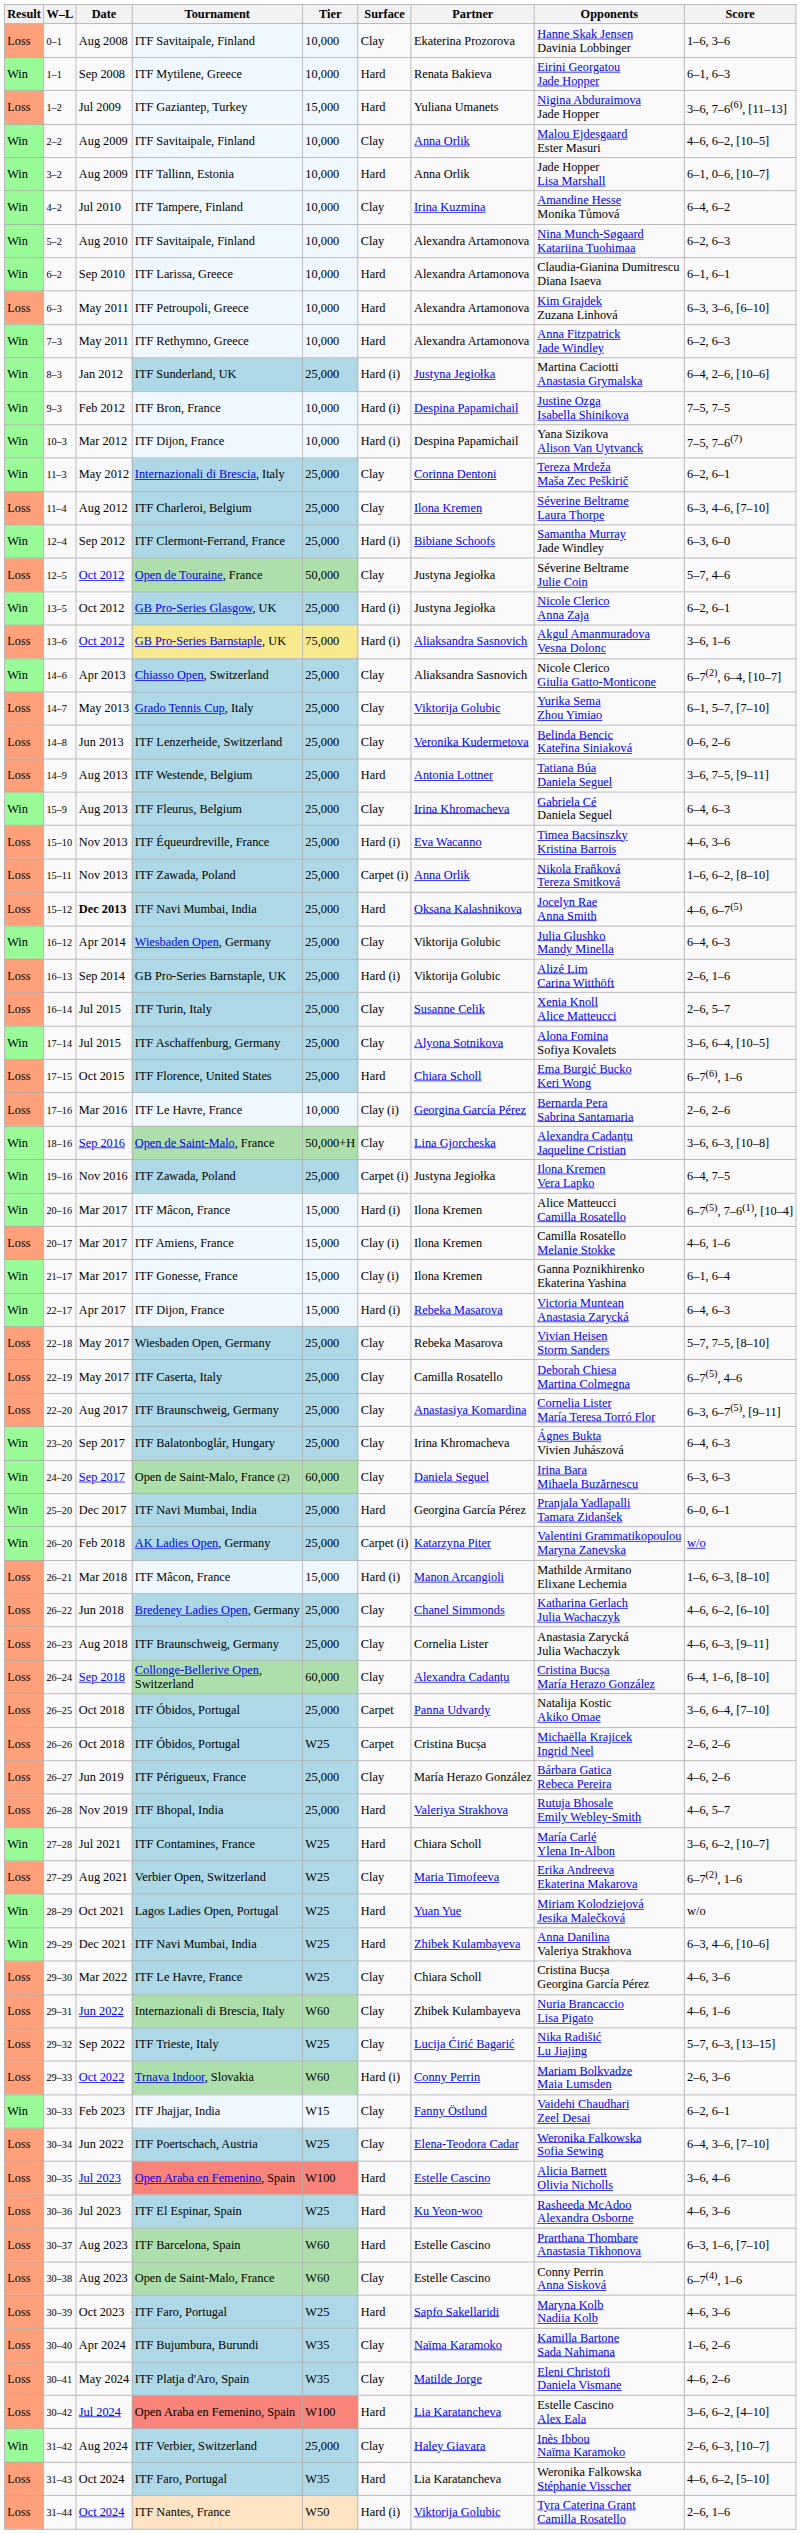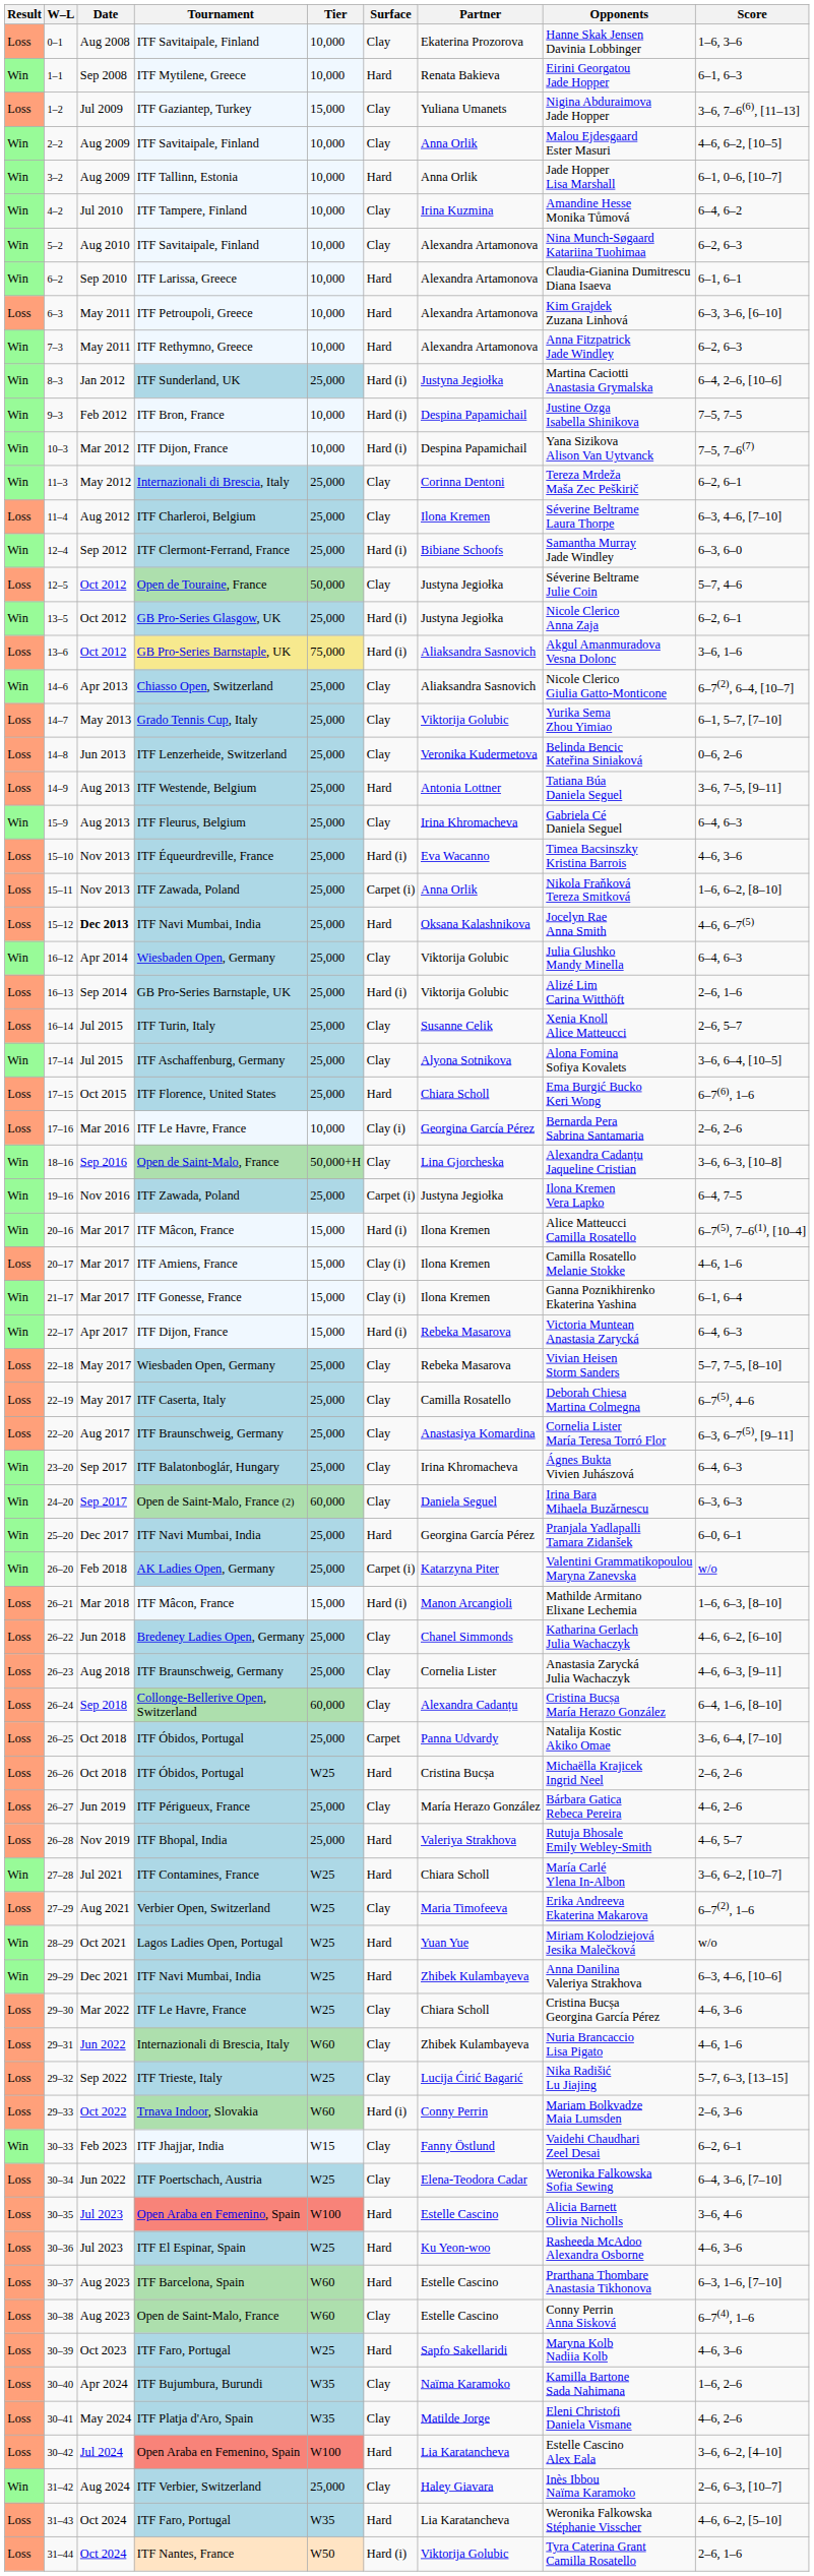1–2 | Surface: Hard -> Clay
26–26 | Surface: Carpet -> Hard
